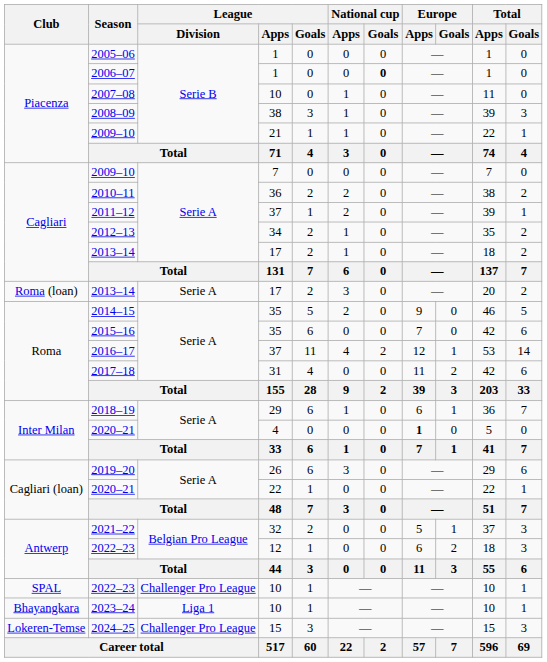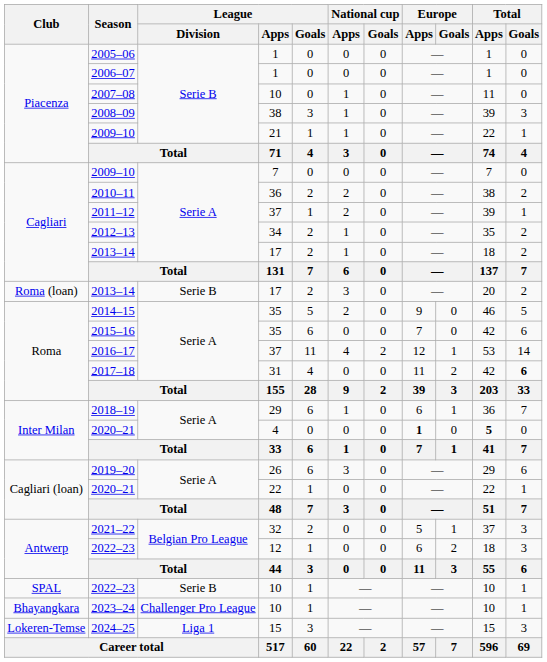2006–07 | National cup / Goals: bold -> normal
Roma (loan) / 2013–14 | League / Division: Serie A -> Serie B
2017–18 | Total / Goals: normal -> bold
Inter Milan / 2020–21 | Total / Apps: normal -> bold
SPAL / 2022–23 | League / Division: Challenger Pro League -> Serie B
2023–24 | League / Division: Liga 1 -> Challenger Pro League
2024–25 | League / Division: Challenger Pro League -> Liga 1
